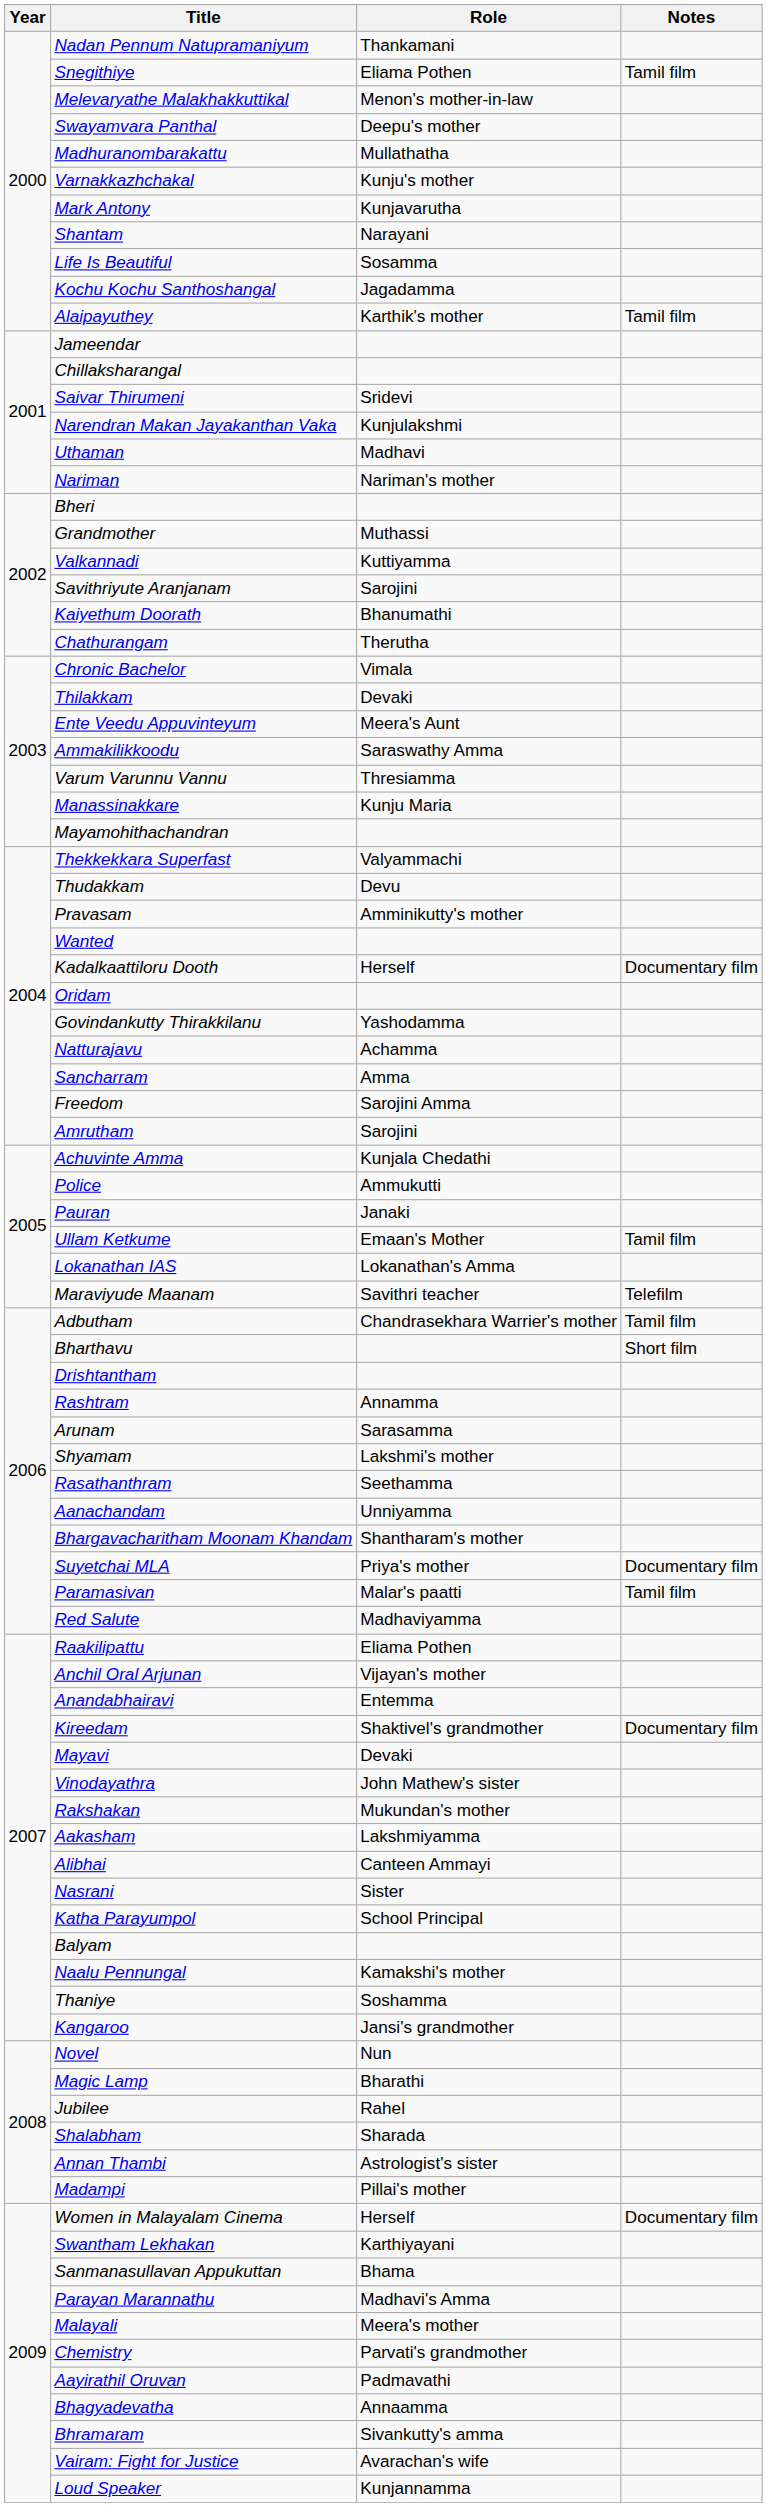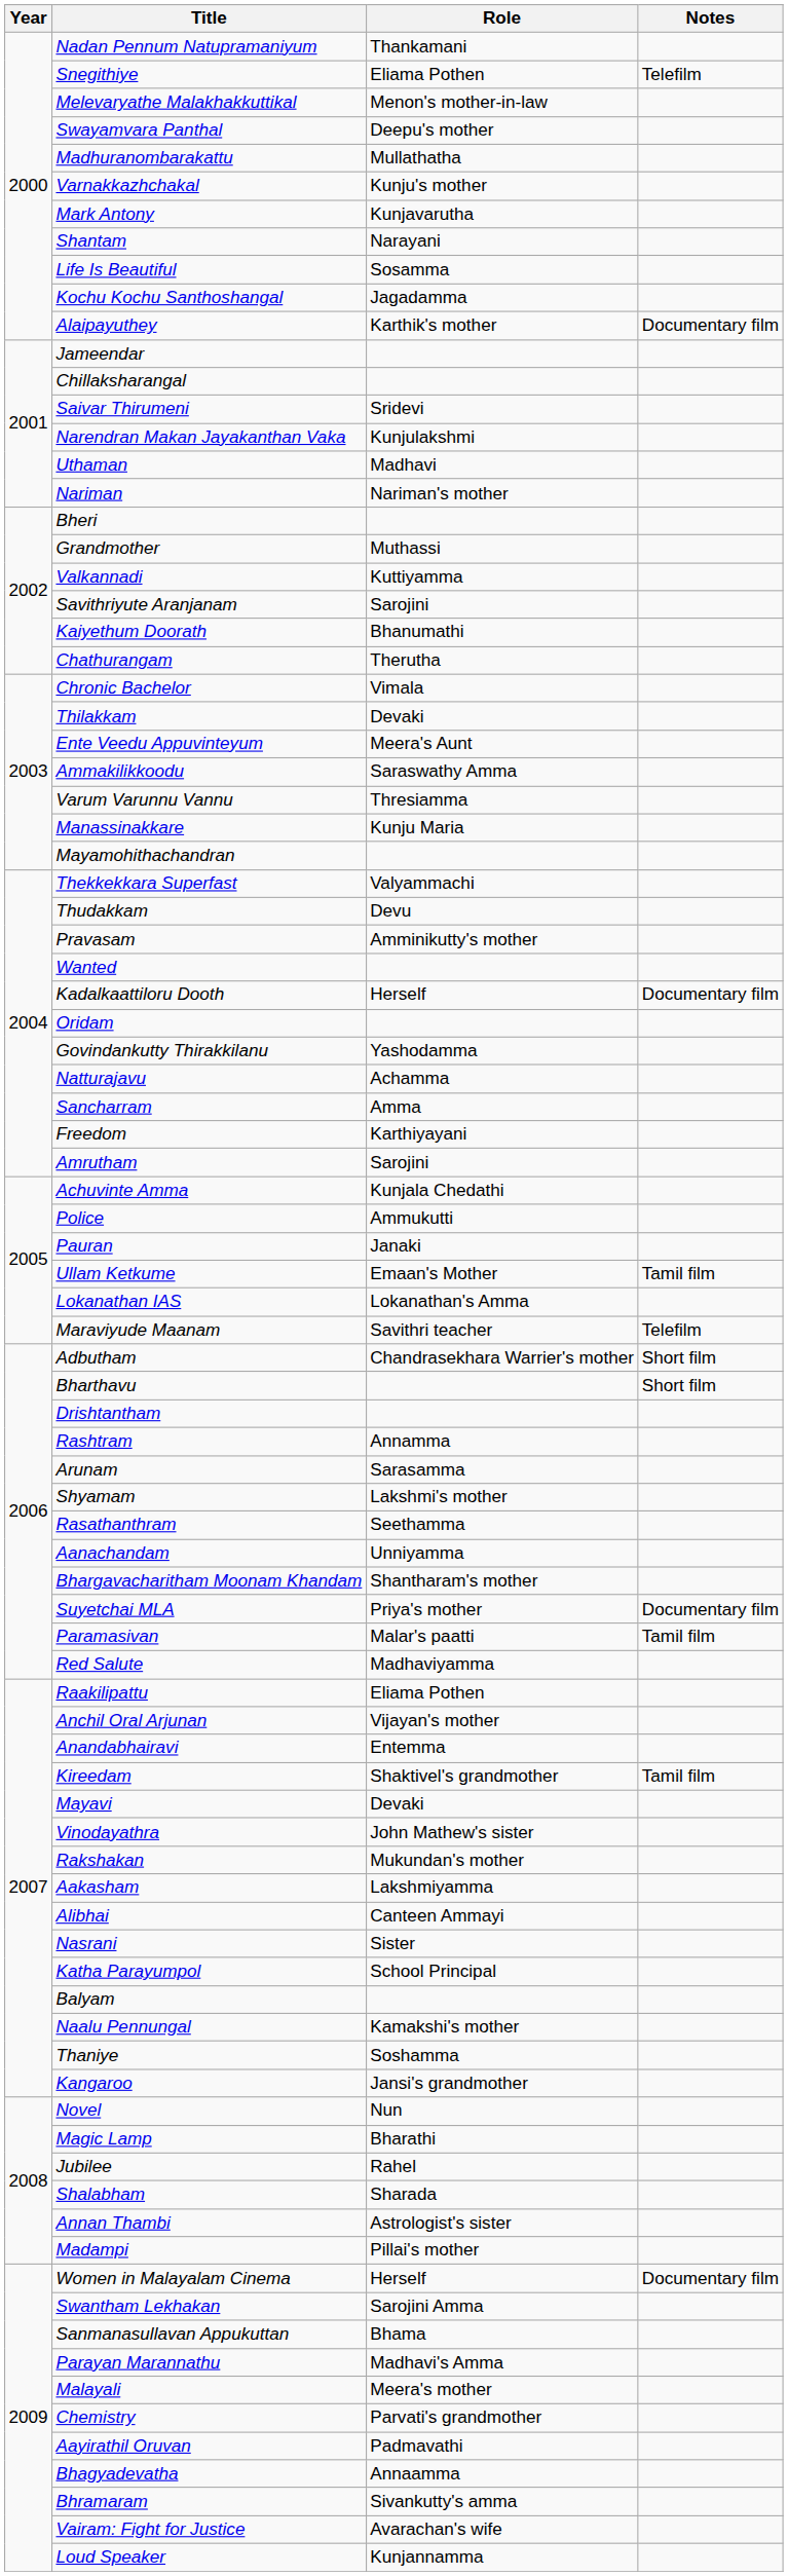Snegithiye | Notes: Tamil film -> Telefilm
Alaipayuthey | Notes: Tamil film -> Documentary film
Freedom | Role: Sarojini Amma -> Karthiyayani
Adbutham | Notes: Tamil film -> Short film
Kireedam | Notes: Documentary film -> Tamil film
Swantham Lekhakan | Role: Karthiyayani -> Sarojini Amma
